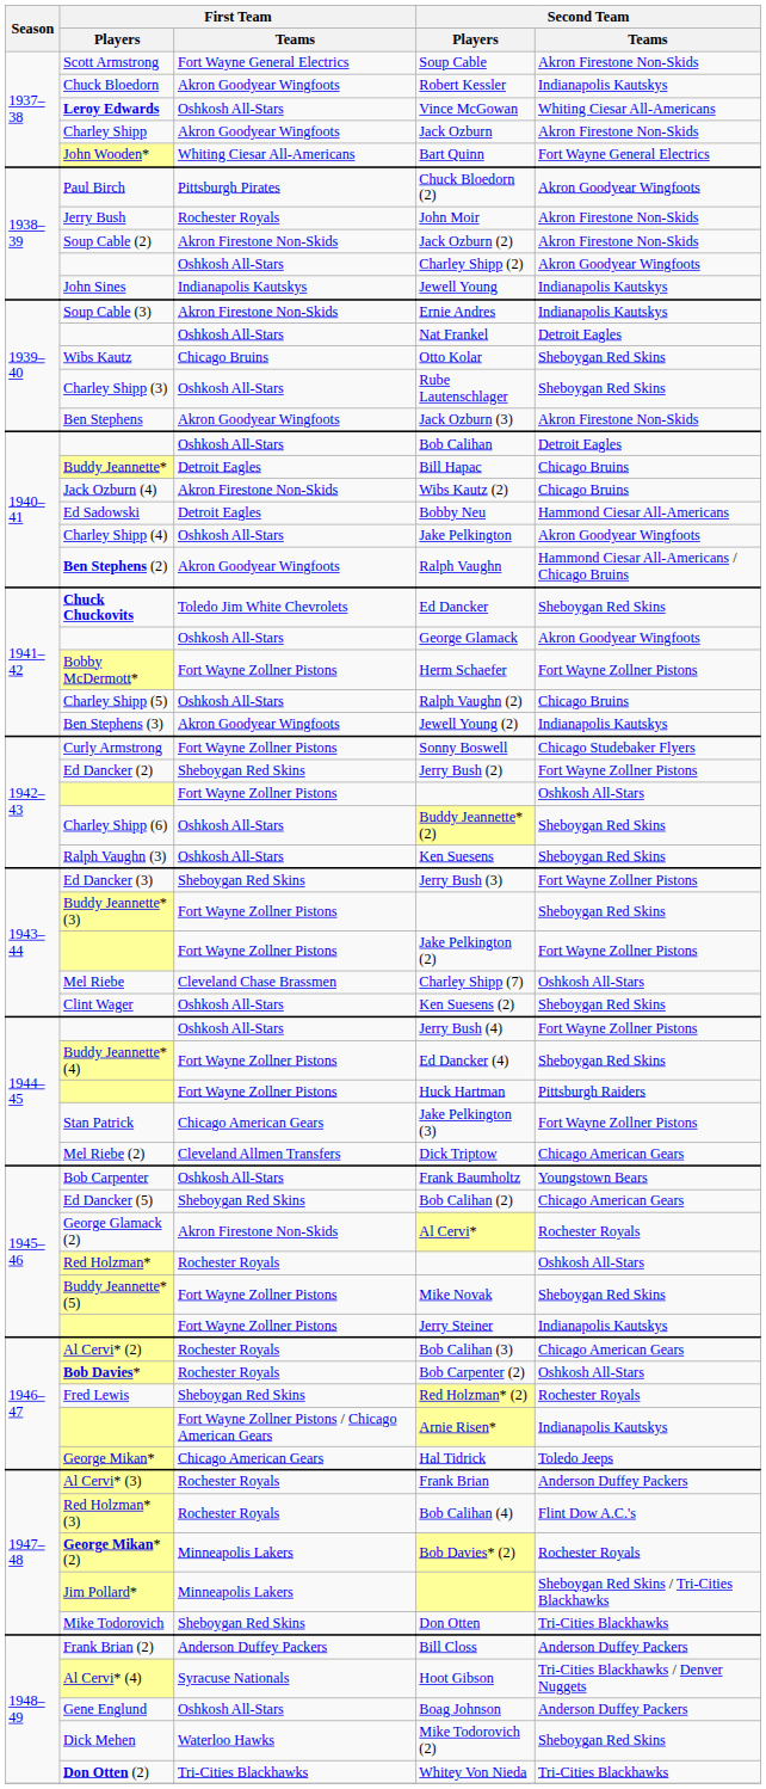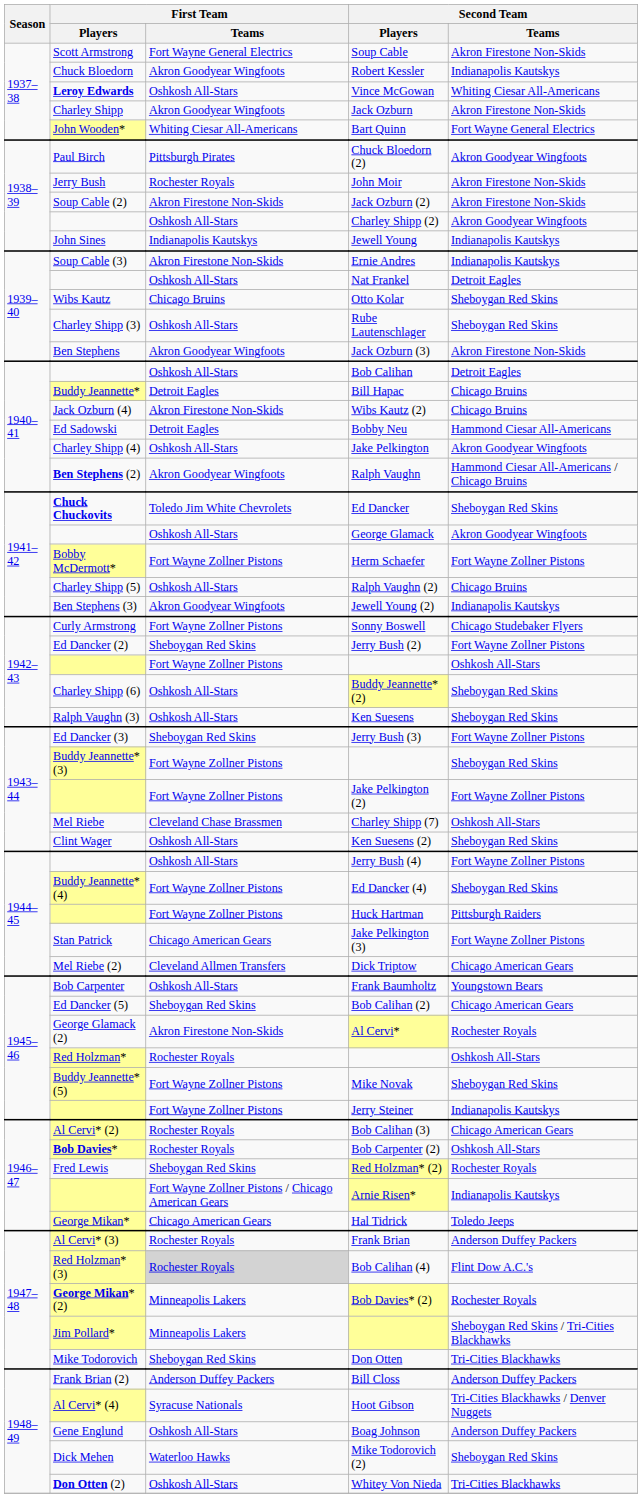Bob Calihan (4) | First Team / Teams: no background -> lightgrey background
Whitey Von Nieda | First Team / Teams: Tri-Cities Blackhawks -> Oshkosh All-Stars
